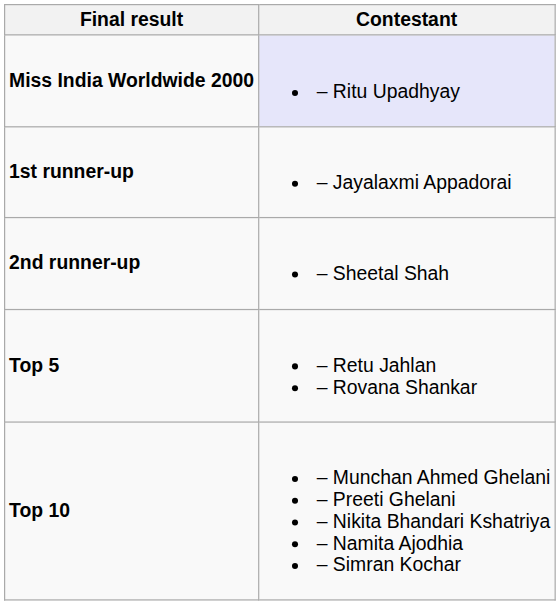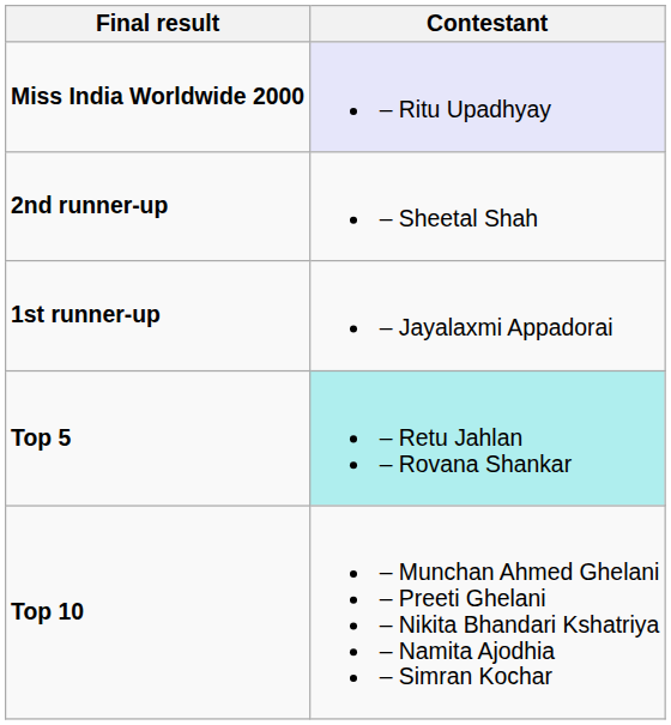rows swapped: 1st runner-up <-> 2nd runner-up
Top 5 | Contestant: no background -> paleturquoise background
